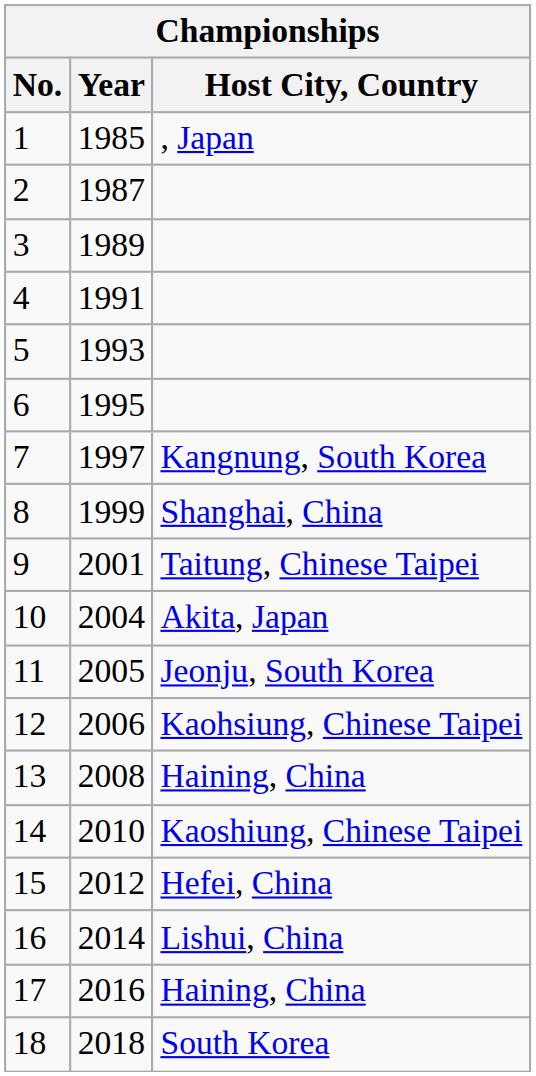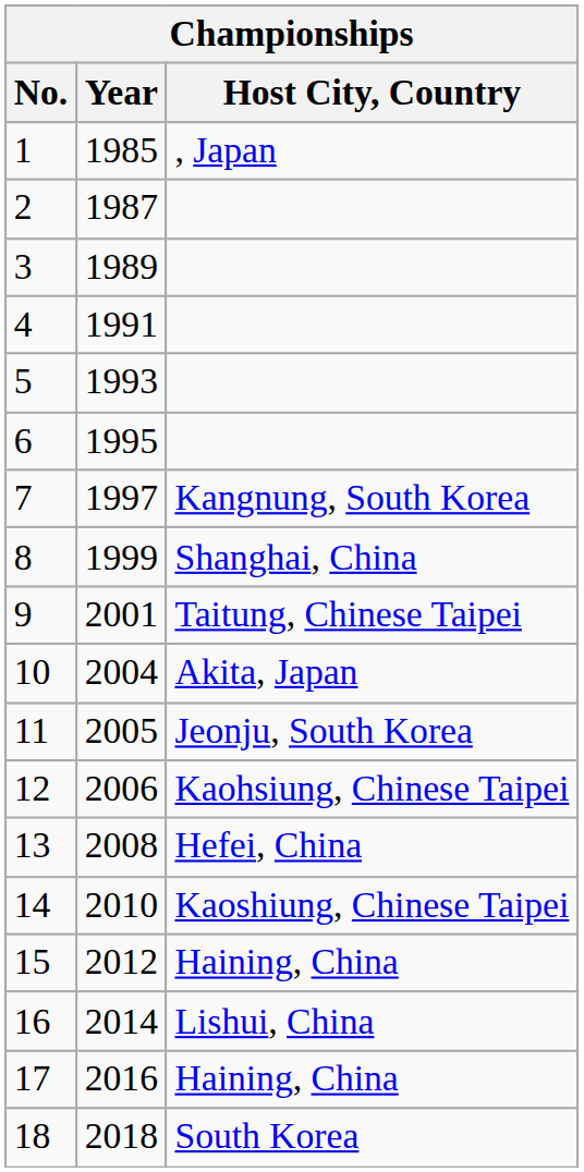13 | Host City, Country: Haining, China -> Hefei, China
15 | Host City, Country: Hefei, China -> Haining, China
